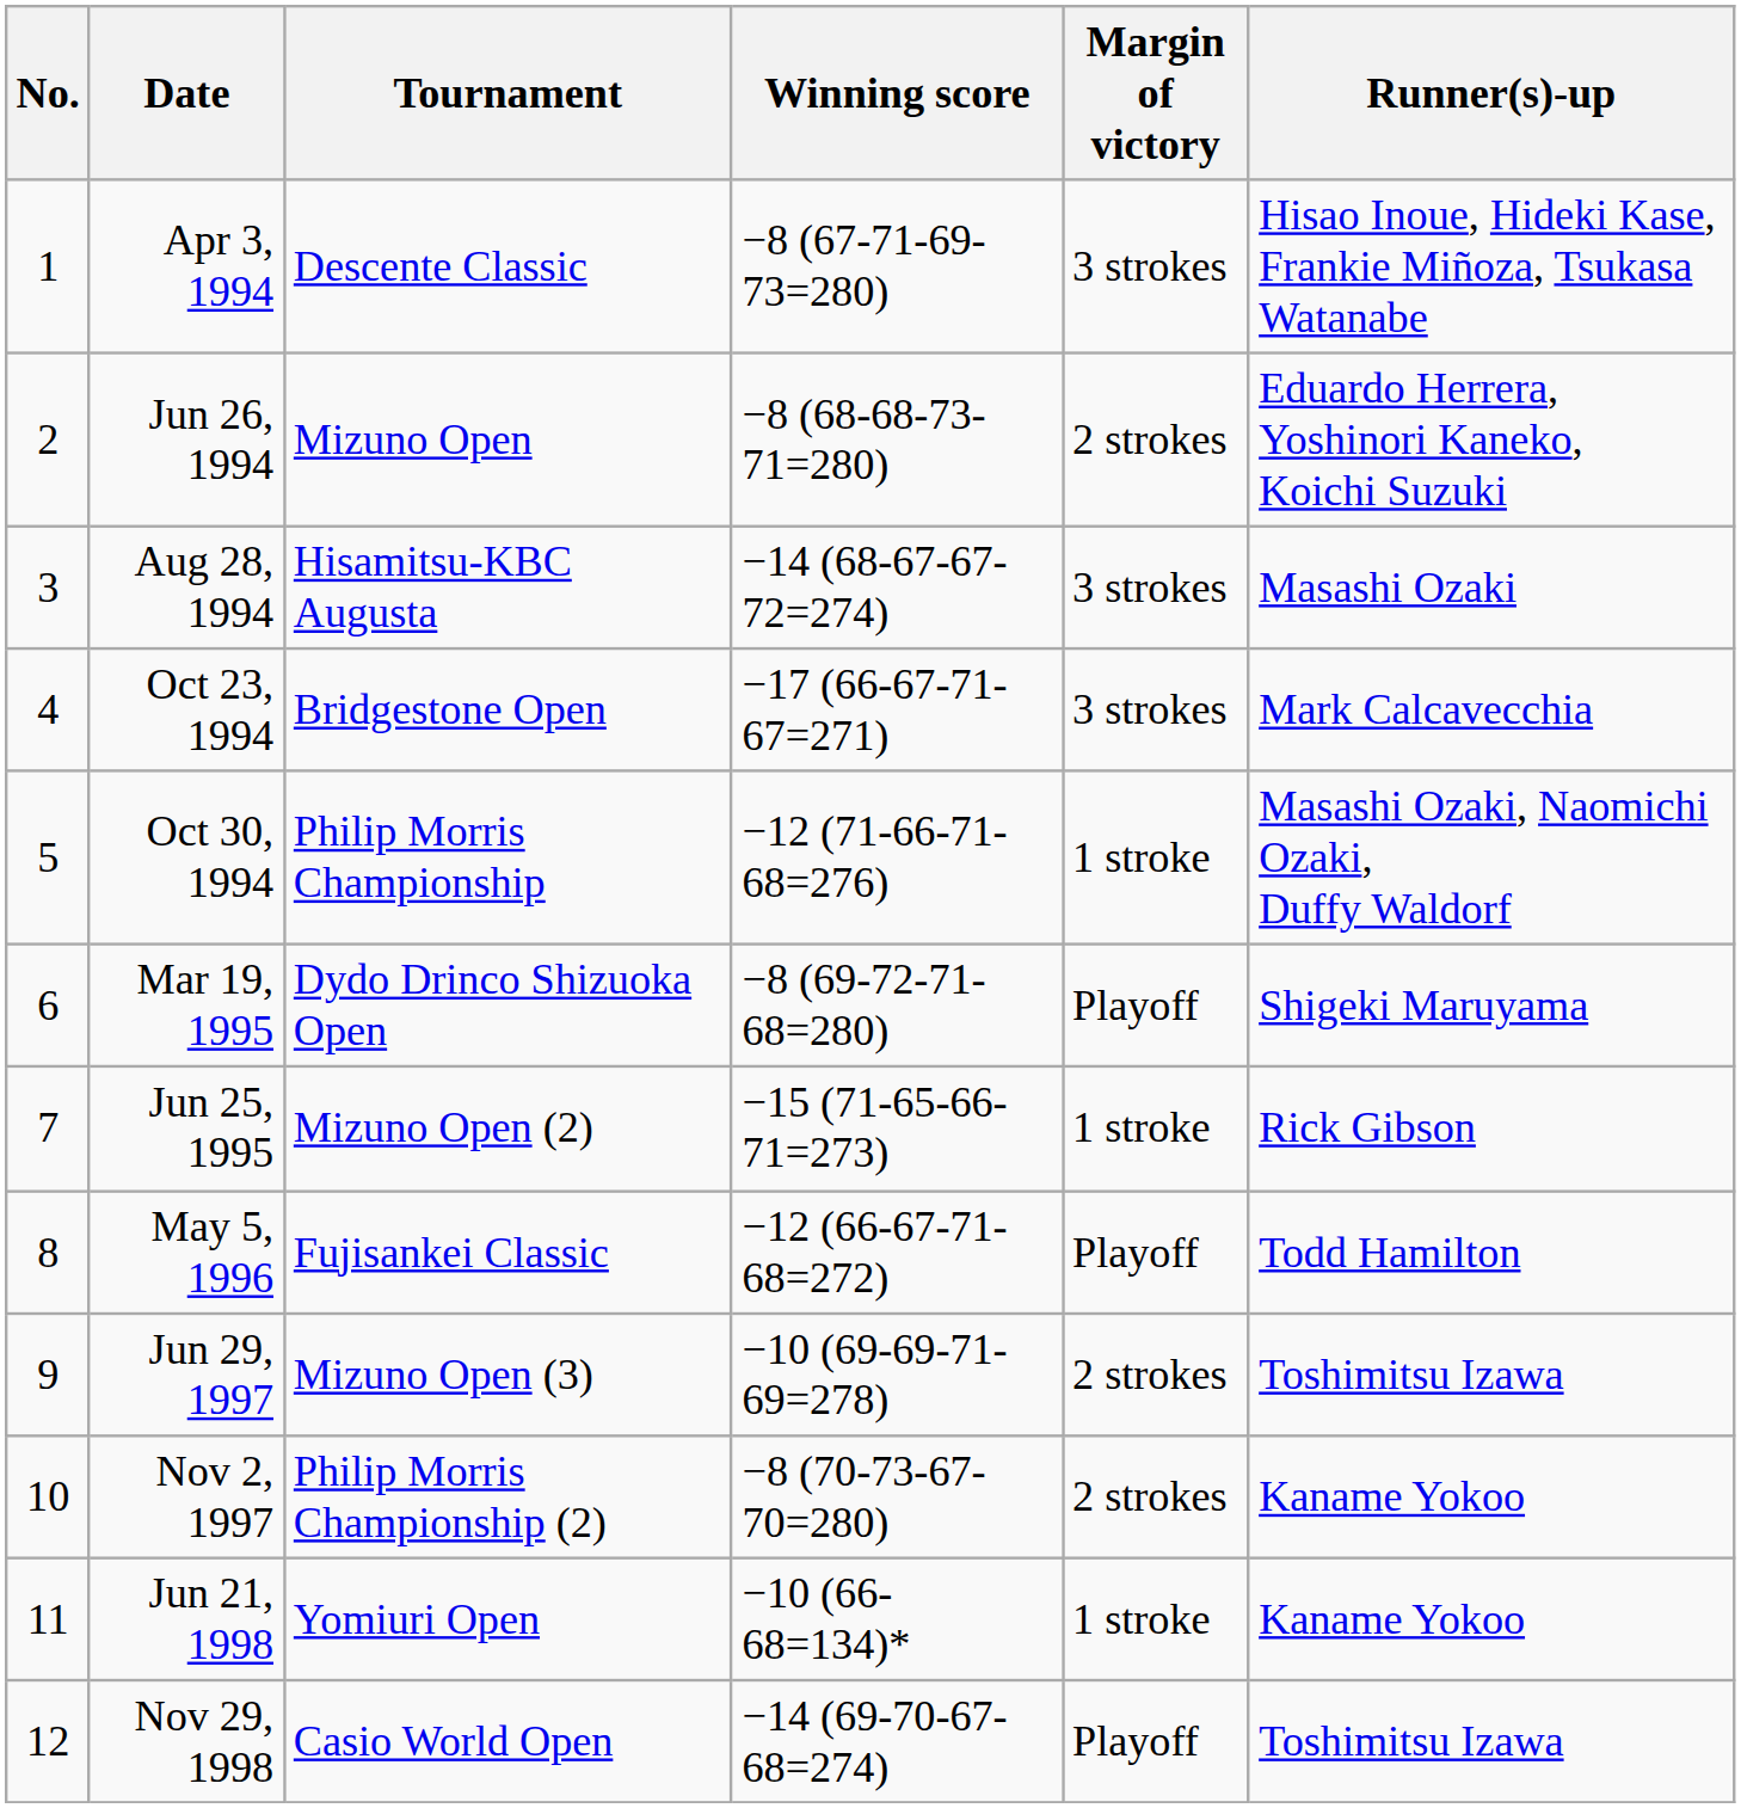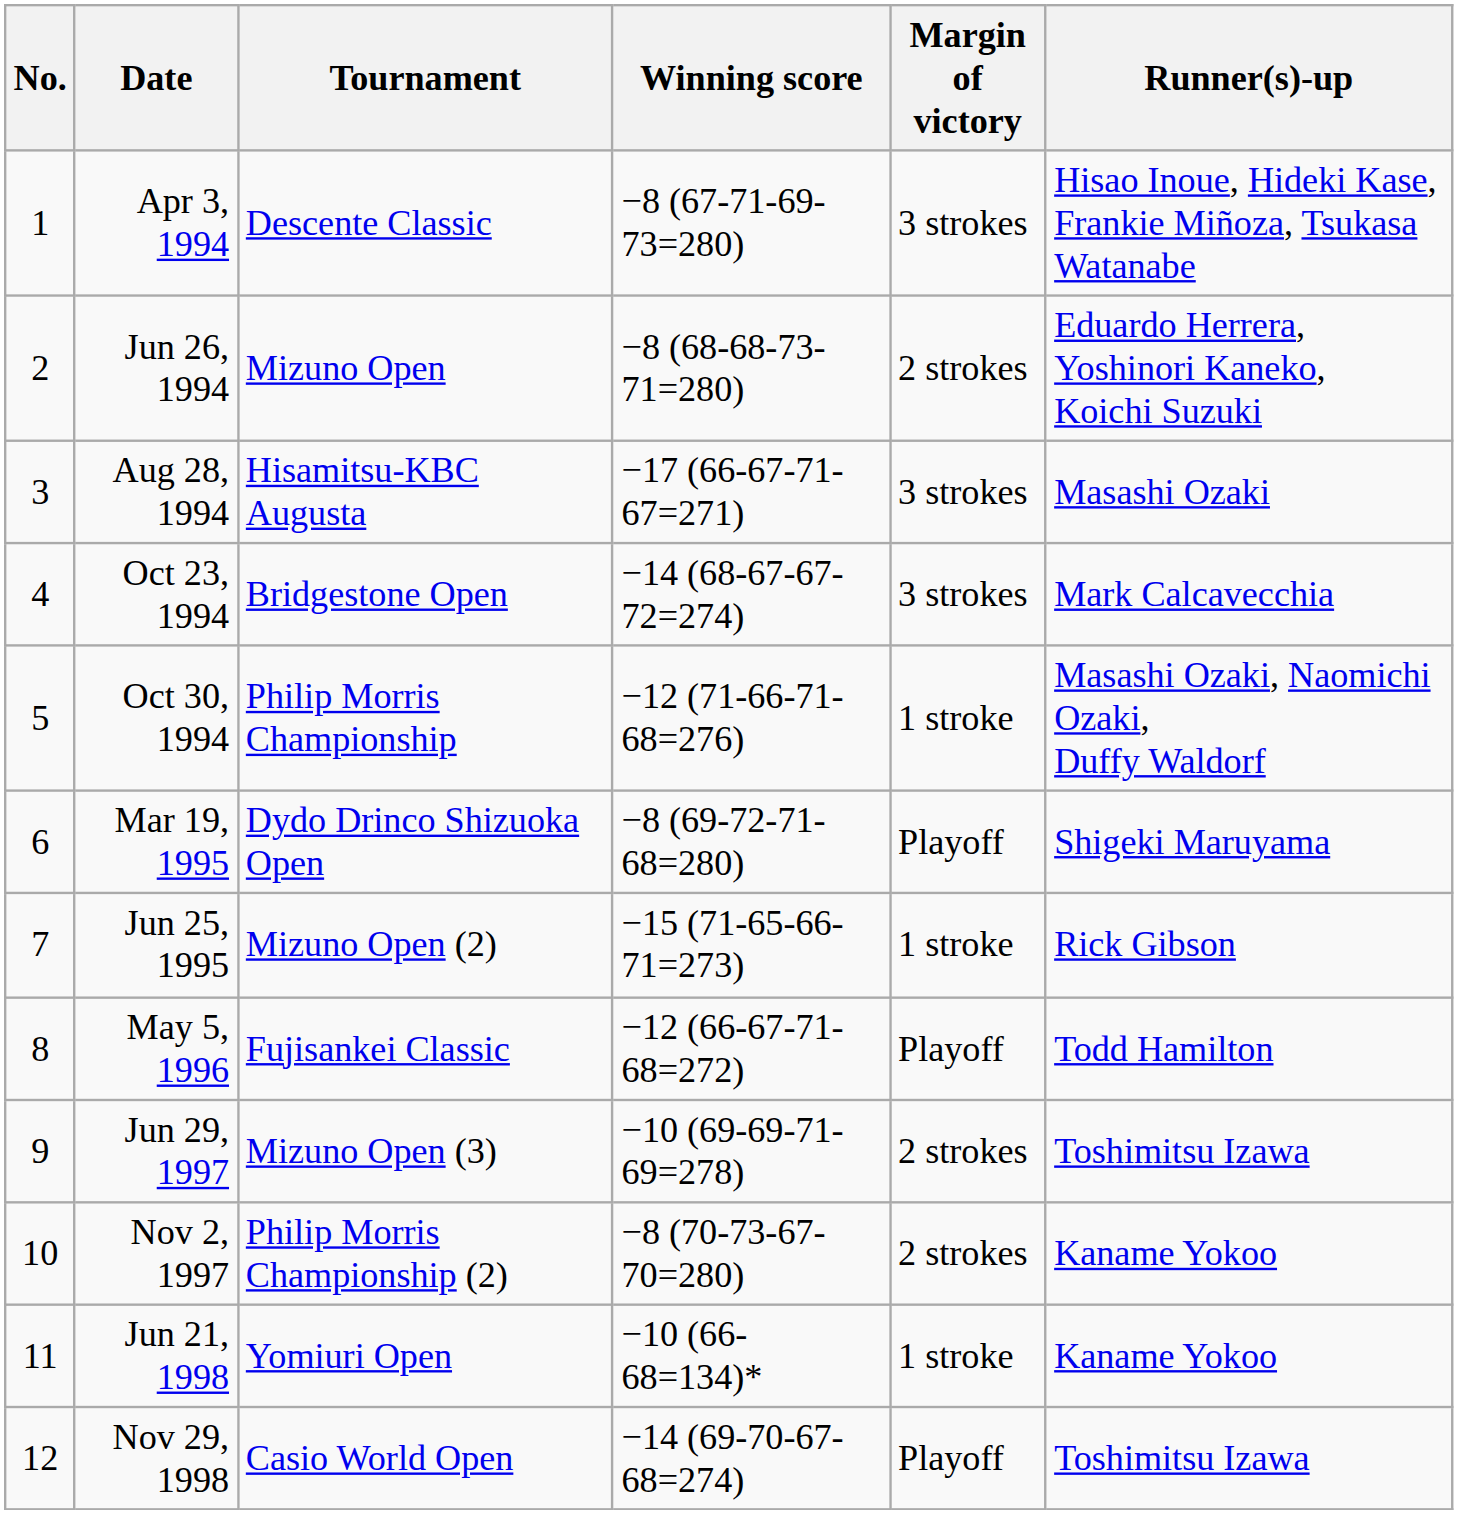Aug 28, 1994 | Winning score: −14 (68-67-67-72=274) -> −17 (66-67-71-67=271)
Oct 23, 1994 | Winning score: −17 (66-67-71-67=271) -> −14 (68-67-67-72=274)
